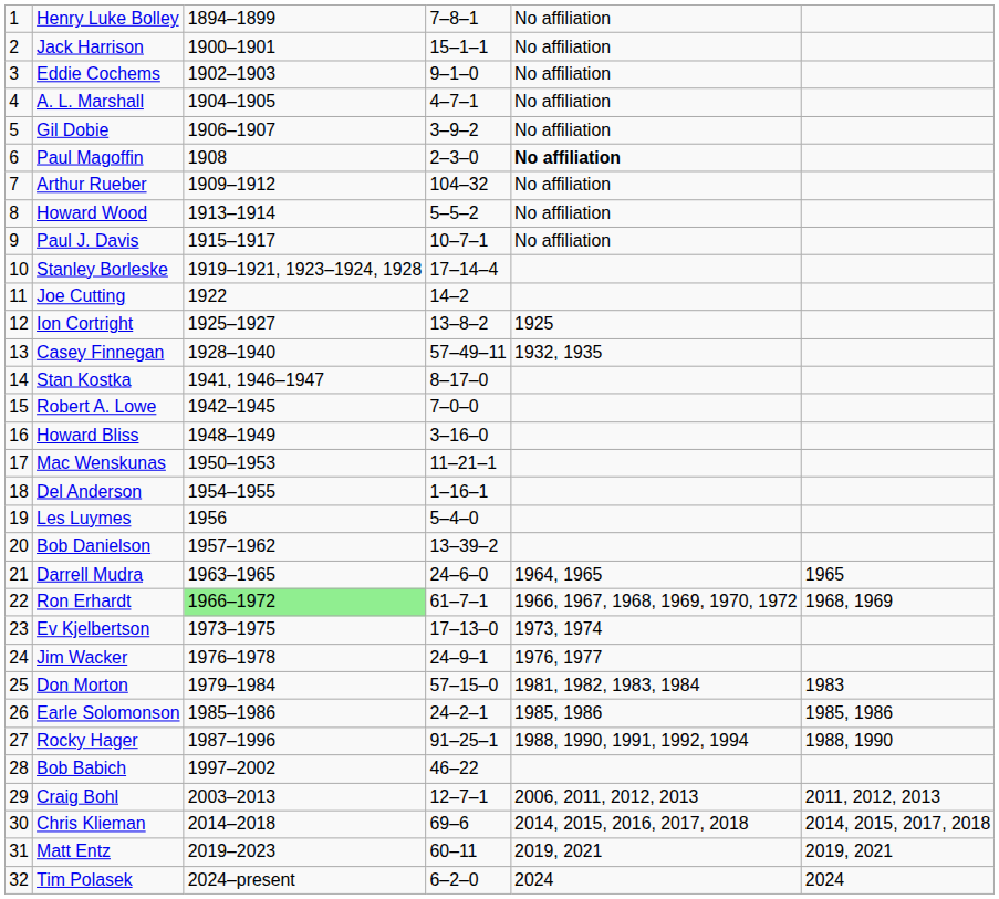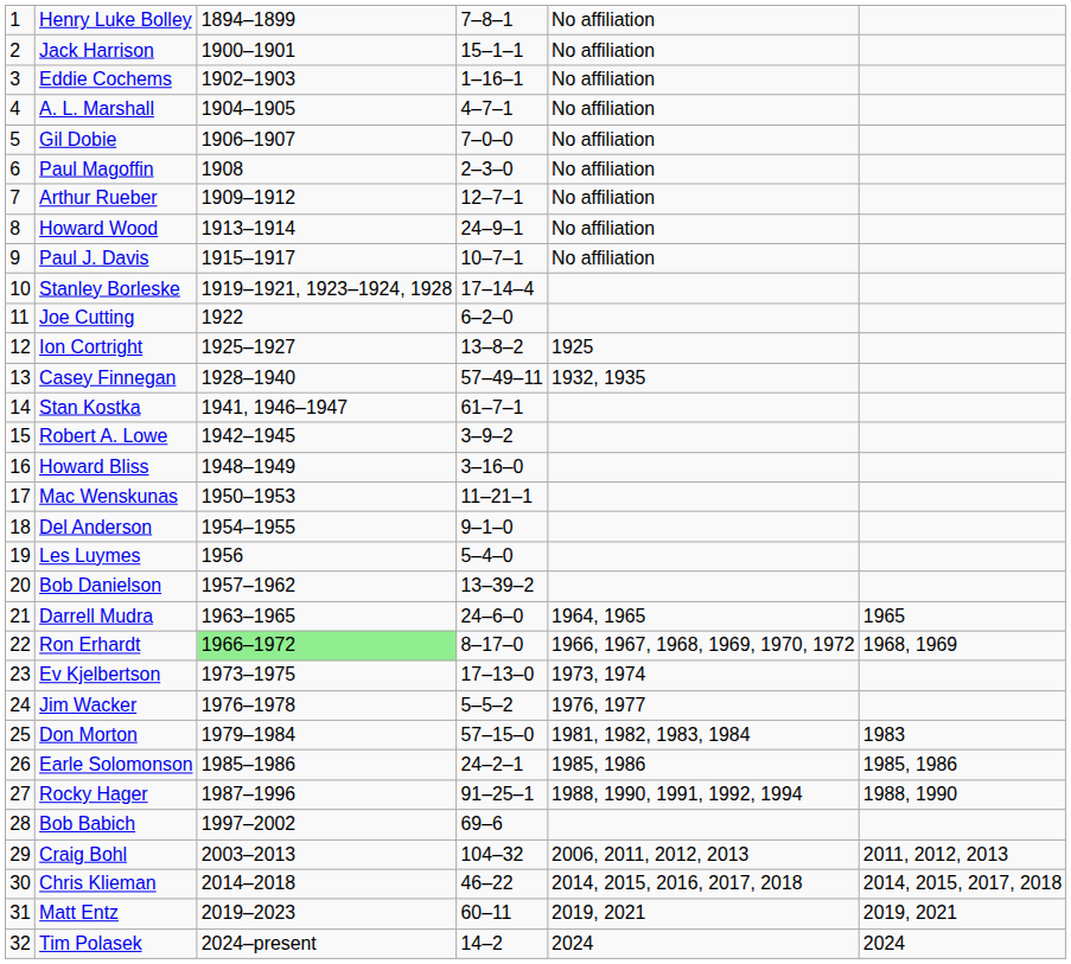Eddie Cochems | column 4: 9–1–0 -> 1–16–1
Gil Dobie | column 4: 3–9–2 -> 7–0–0
Paul Magoffin | column 5: bold -> normal
Arthur Rueber | column 4: 104–32 -> 12–7–1
Howard Wood | column 4: 5–5–2 -> 24–9–1
Joe Cutting | column 4: 14–2 -> 6–2–0
Stan Kostka | column 4: 8–17–0 -> 61–7–1
Robert A. Lowe | column 4: 7–0–0 -> 3–9–2
Del Anderson | column 4: 1–16–1 -> 9–1–0
Ron Erhardt | column 4: 61–7–1 -> 8–17–0
Jim Wacker | column 4: 24–9–1 -> 5–5–2
Bob Babich | column 4: 46–22 -> 69–6
Craig Bohl | column 4: 12–7–1 -> 104–32
Chris Klieman | column 4: 69–6 -> 46–22
Tim Polasek | column 4: 6–2–0 -> 14–2
